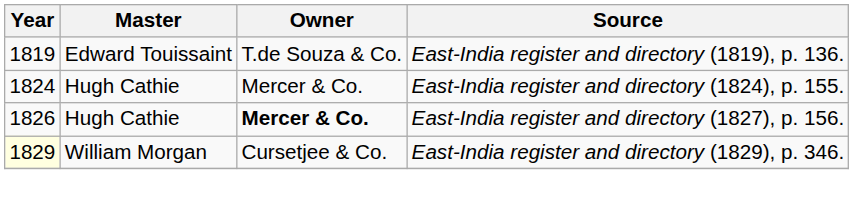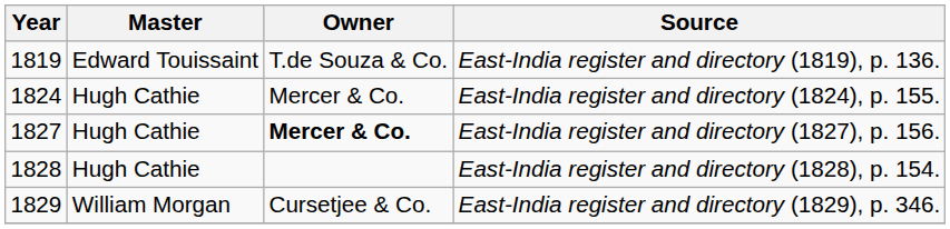East-India register and directory (1827), p. 156. | Year: 1826 -> 1827
+ row: 1828 | Hugh Cathie | East-India register and directory (1828), p. 154.
East-India register and directory (1829), p. 346. | Year: lightyellow background -> no background
